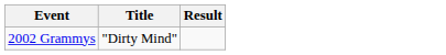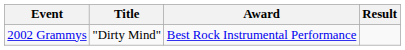+ column: Award | Best Rock Instrumental Performance
